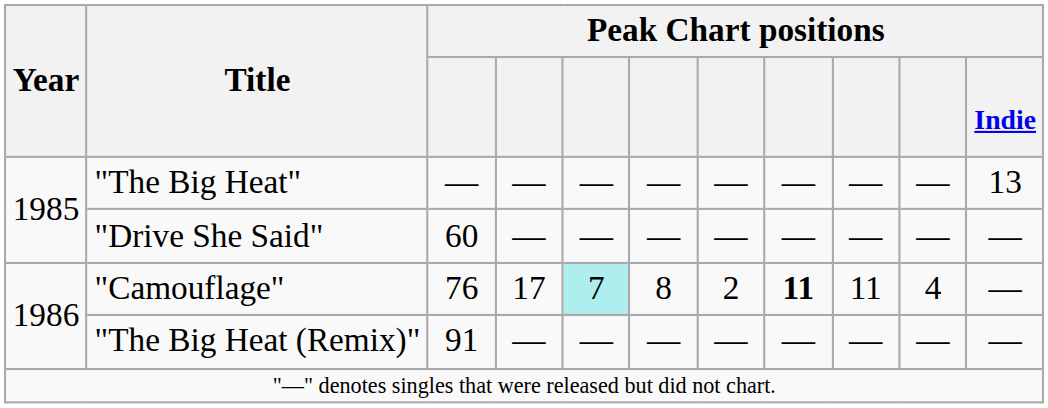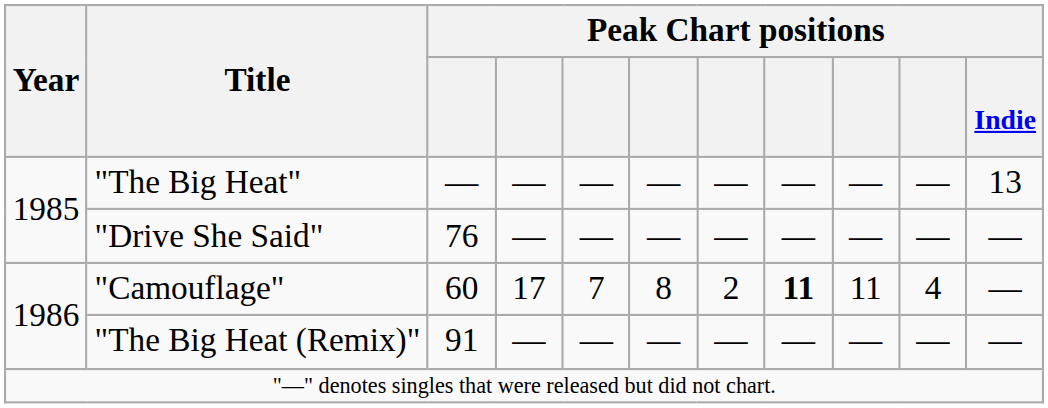"Drive She Said" | column 3: 60 -> 76
"Camouflage" | column 3: 76 -> 60
"Camouflage" | column 5: paleturquoise background -> no background
